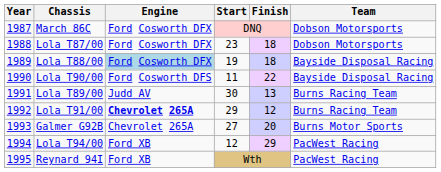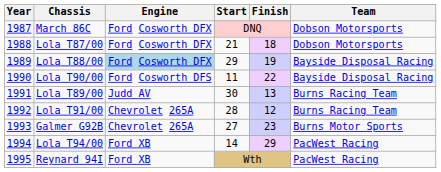Lola T87/00 | Start: 23 -> 21
Lola T88/00 | Start: 19 -> 29
Lola T88/00 | Finish: 18 -> 19
Lola T91/00 | Engine: bold -> normal
Lola T91/00 | Start: 29 -> 28
Galmer G92B | Finish: 20 -> 23
Lola T94/00 | Start: 12 -> 14
